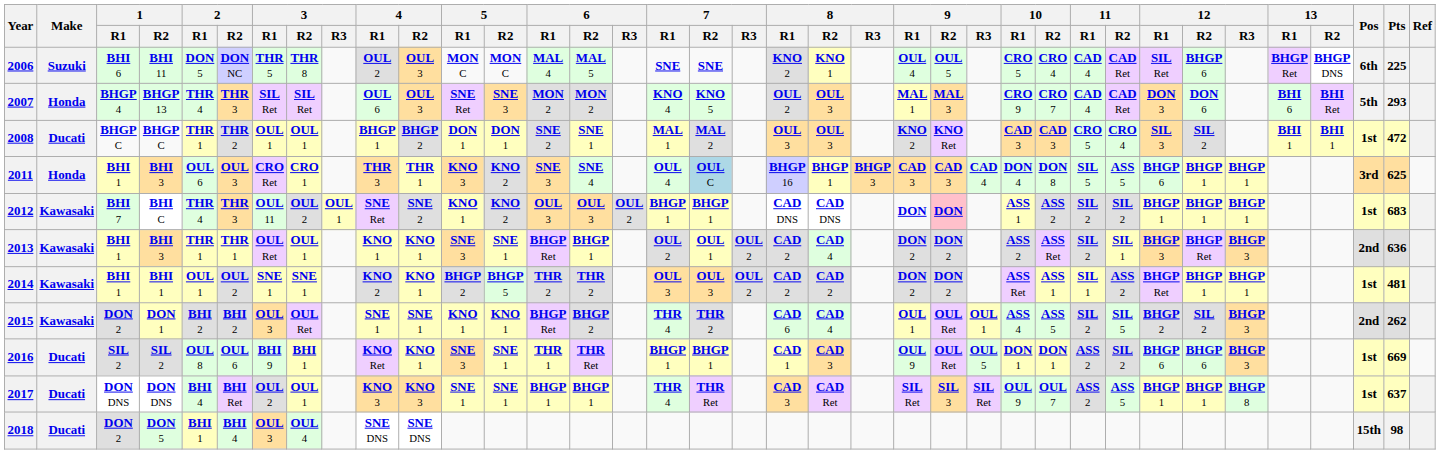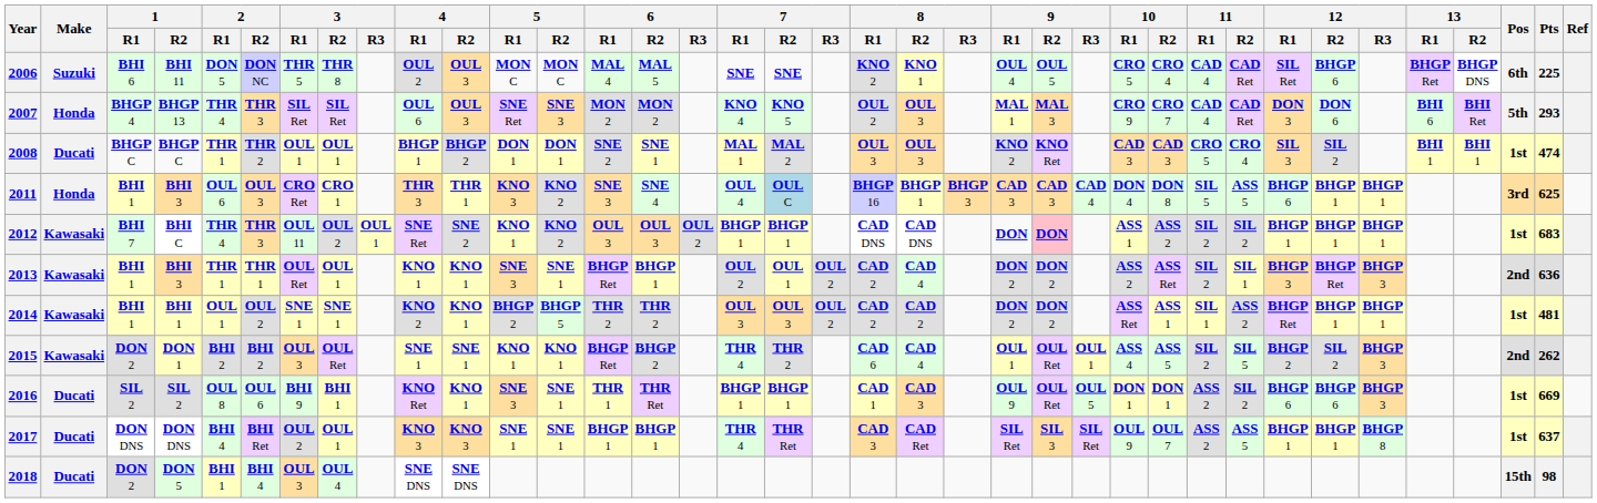2008 | Pts: 472 -> 474
